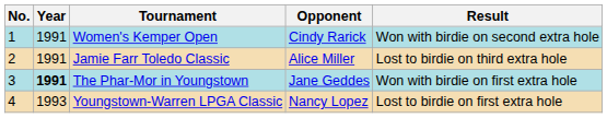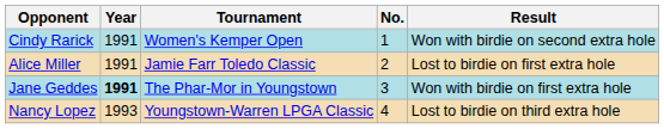columns swapped: No. <-> Opponent
Jamie Farr Toledo Classic | Result: Lost to birdie on third extra hole -> Lost to birdie on first extra hole
Youngstown-Warren LPGA Classic | Result: Lost to birdie on first extra hole -> Lost to birdie on third extra hole
